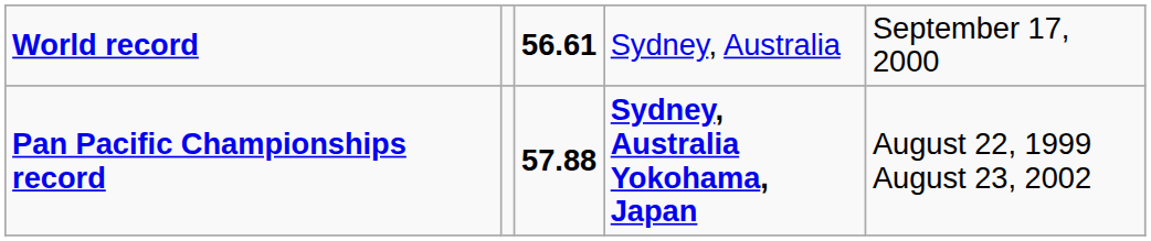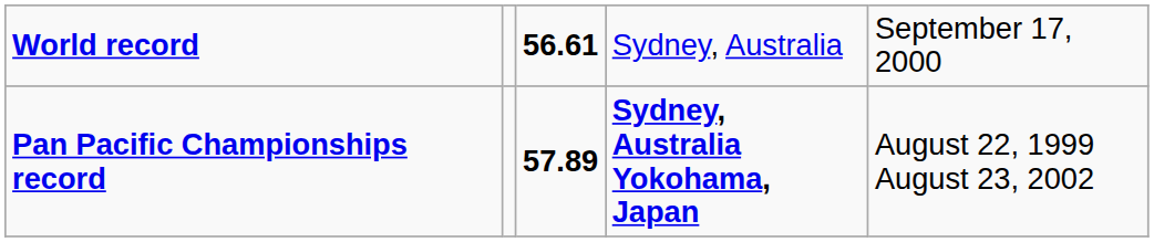Pan Pacific Championships record | column 3: 57.88 -> 57.89
